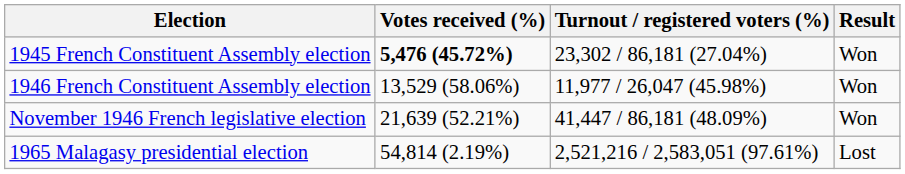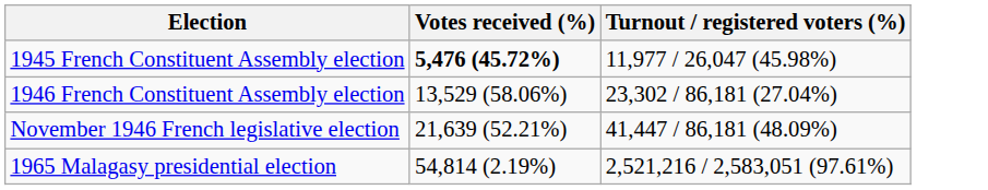- column: Result | Won | Won | Won | Lost
1945 French Constituent Assembly election | Turnout / registered voters (%): 23,302 / 86,181 (27.04%) -> 11,977 / 26,047 (45.98%)
1946 French Constituent Assembly election | Turnout / registered voters (%): 11,977 / 26,047 (45.98%) -> 23,302 / 86,181 (27.04%)
